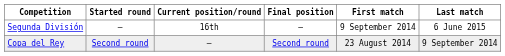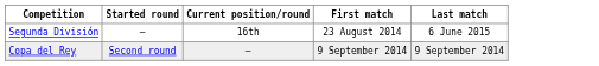- column: Final position | — | Second round
Segunda División | First match: 9 September 2014 -> 23 August 2014
Copa del Rey | First match: 23 August 2014 -> 9 September 2014
